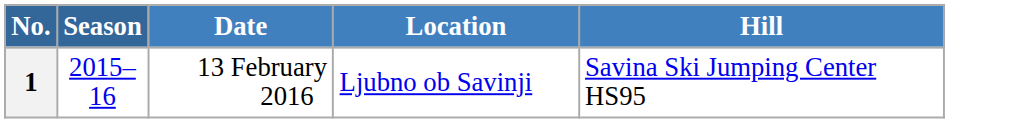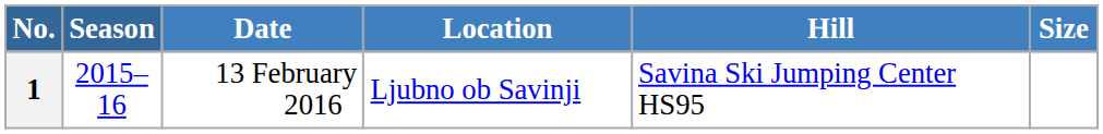+ column: Size
